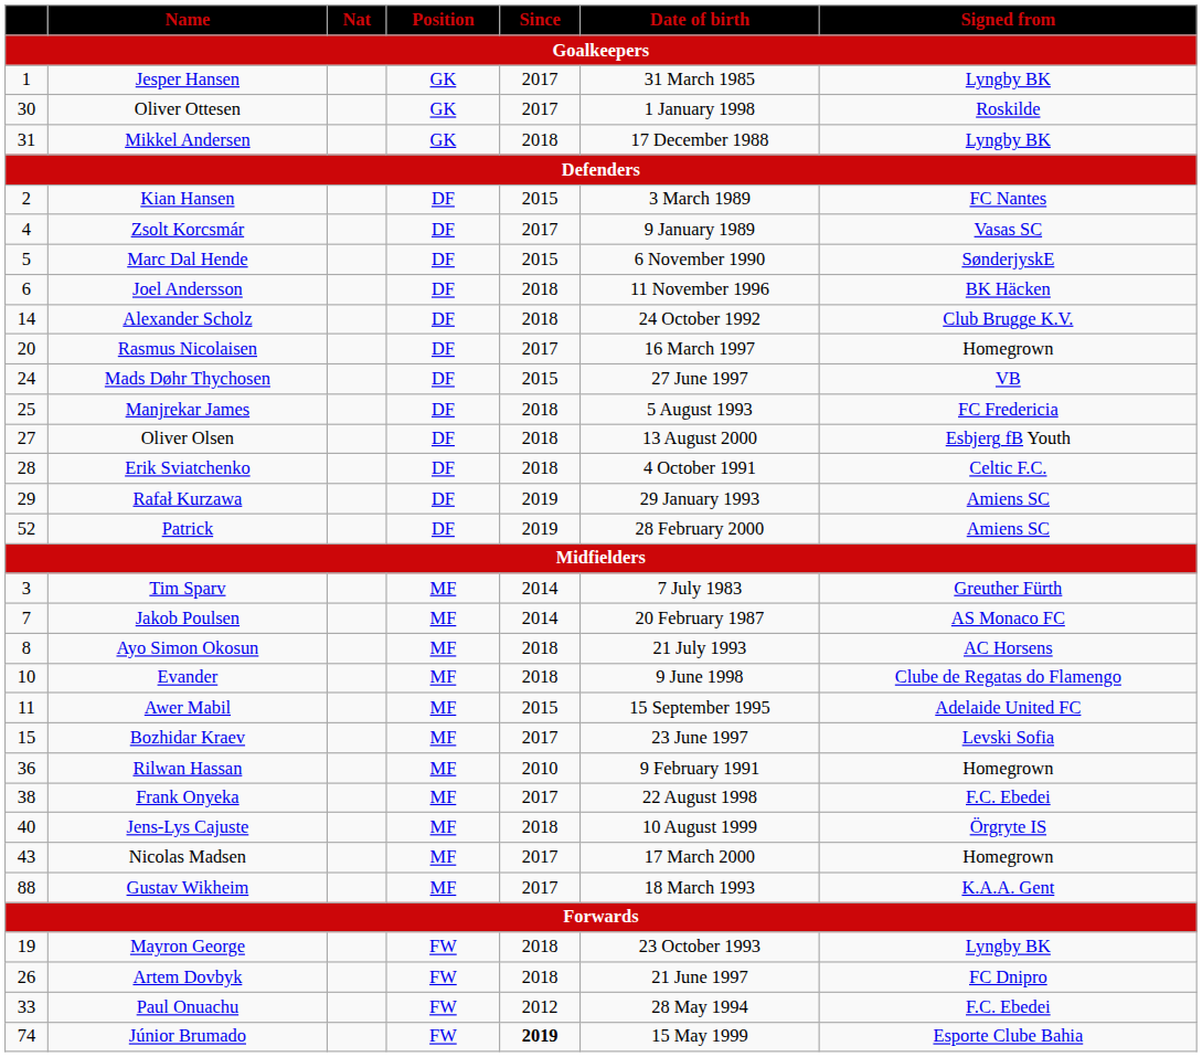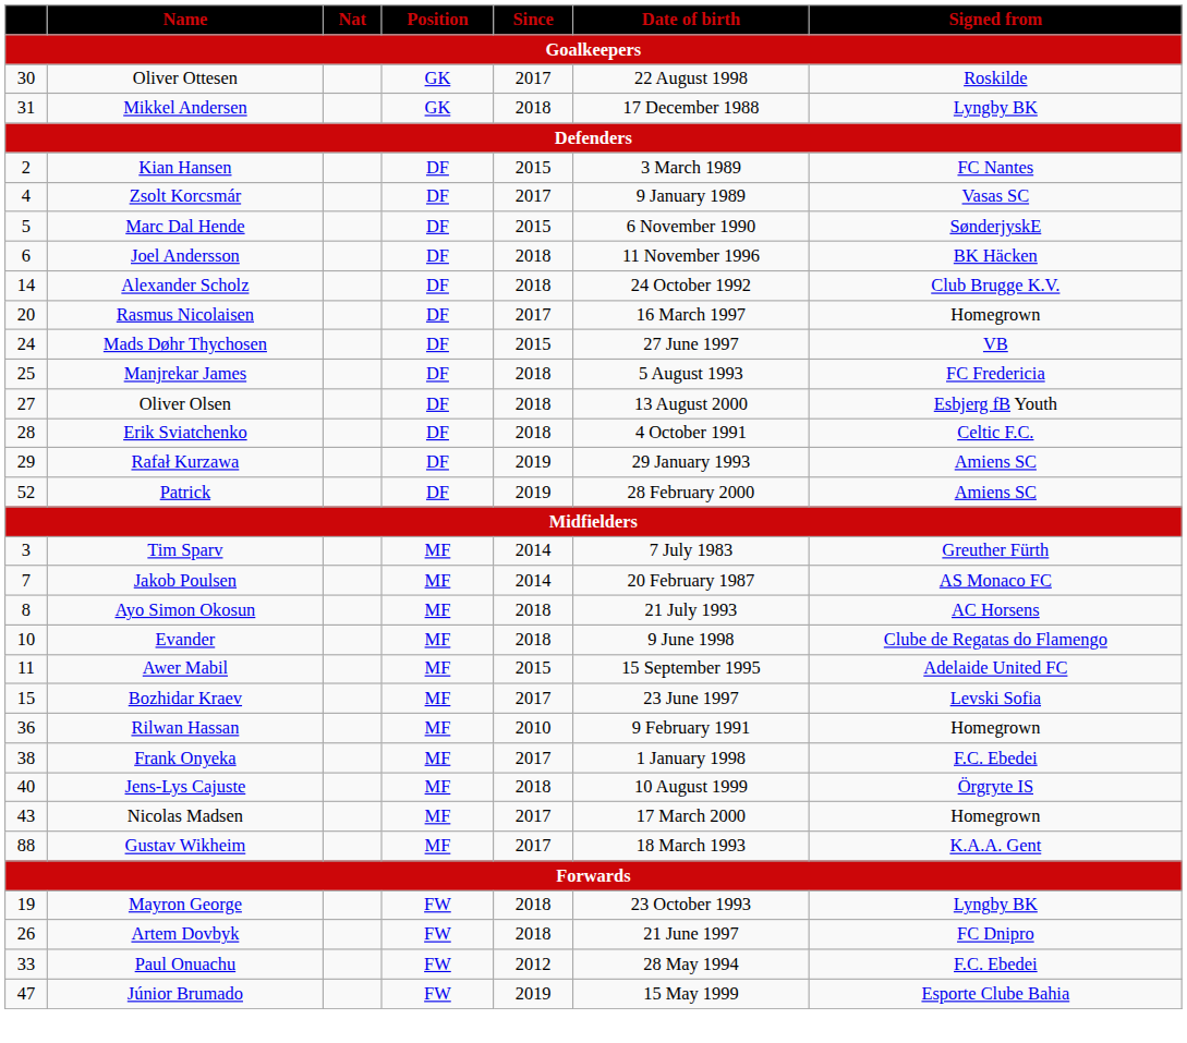- row: 1 | Jesper Hansen | GK | 2017 | 31 March 1985 | Lyngby BK
Oliver Ottesen | Date of birth: 1 January 1998 -> 22 August 1998
Frank Onyeka | Date of birth: 22 August 1998 -> 1 January 1998
Júnior Brumado | column 1: 74 -> 47
Júnior Brumado | Since: bold -> normal
